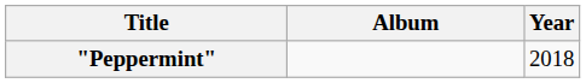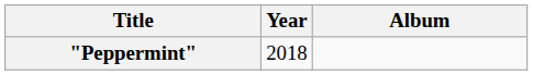columns swapped: Year <-> Album
